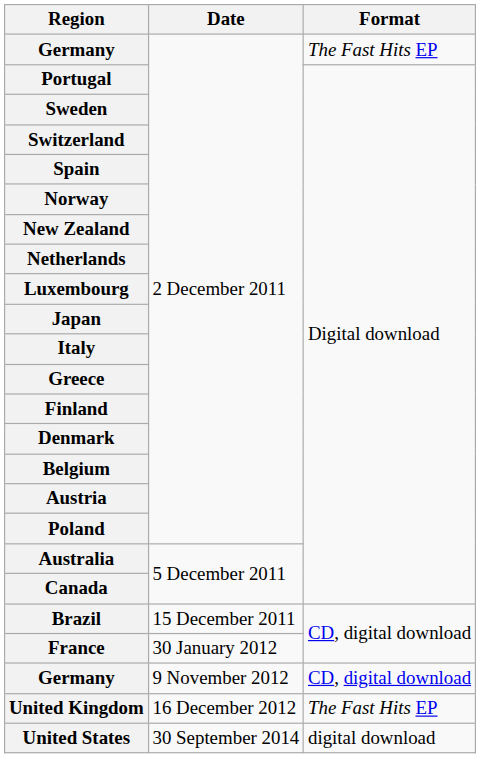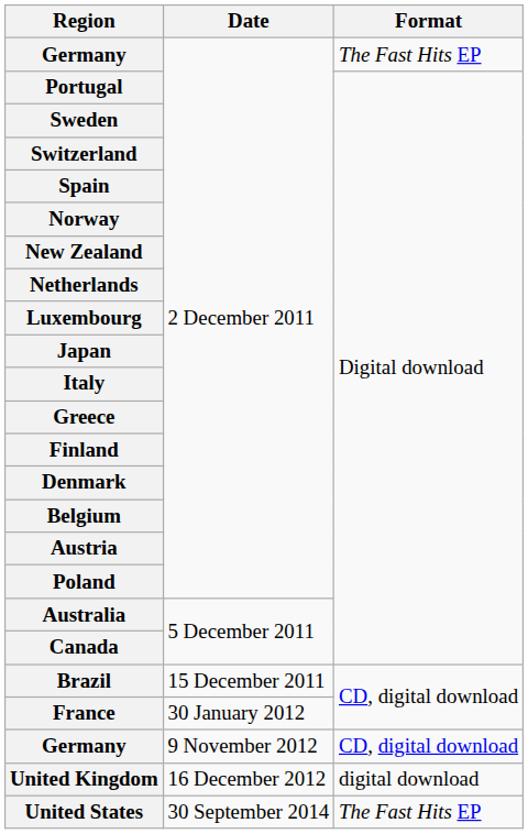United Kingdom | Format: The Fast Hits EP -> digital download
United States | Format: digital download -> The Fast Hits EP
